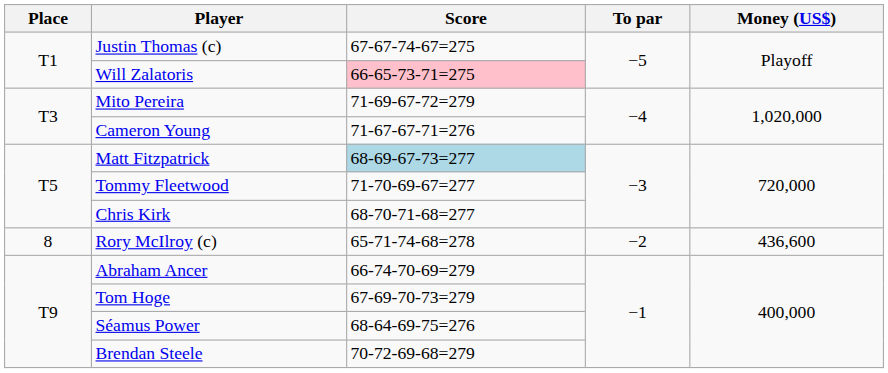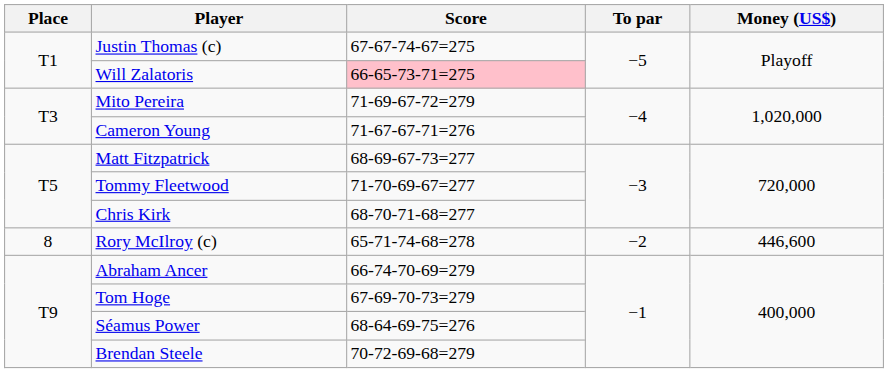Matt Fitzpatrick | Score: lightblue background -> no background
Rory McIlroy (c) | Money (US$): 436,600 -> 446,600
